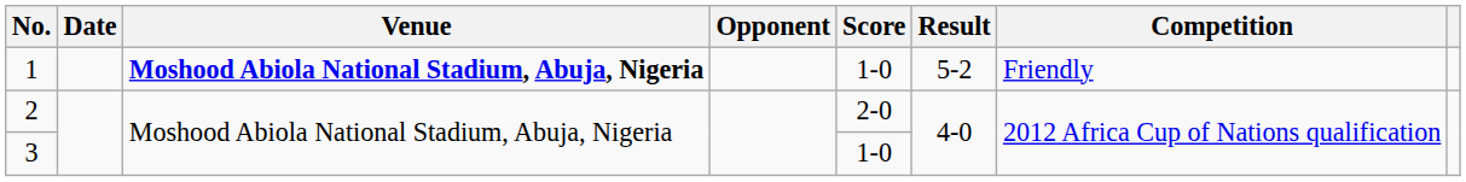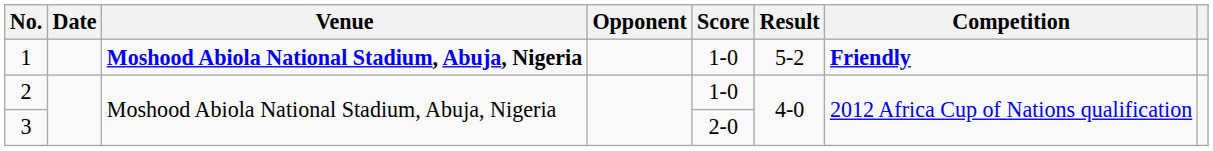1 | Competition: normal -> bold
2 | Score: 2-0 -> 1-0
3 | Score: 1-0 -> 2-0
